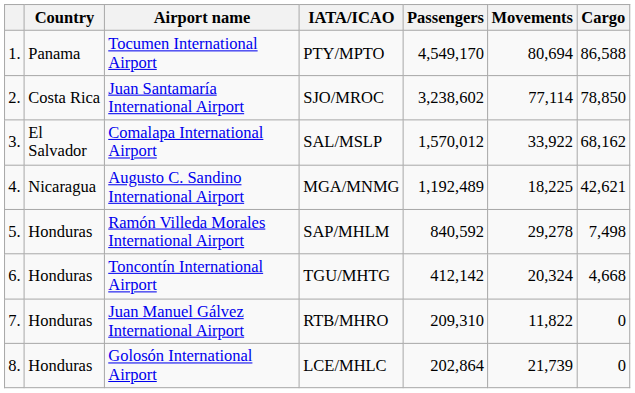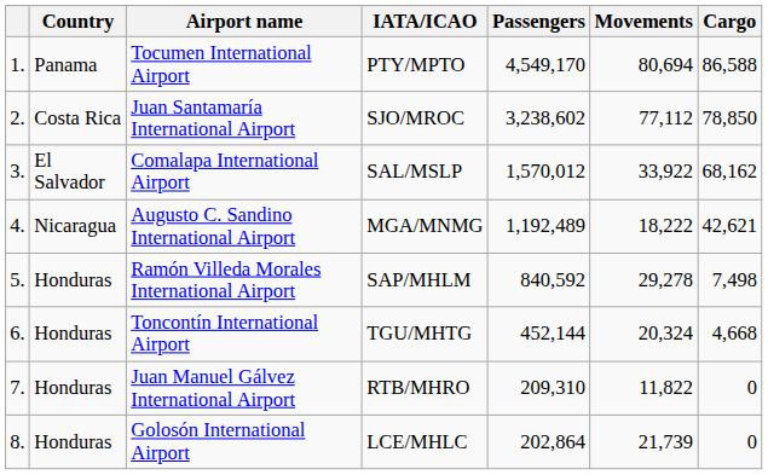Juan Santamaría International Airport | Movements: 77,114 -> 77,112
Augusto C. Sandino International Airport | Movements: 18,225 -> 18,222
Toncontín International Airport | Passengers: 412,142 -> 452,144
